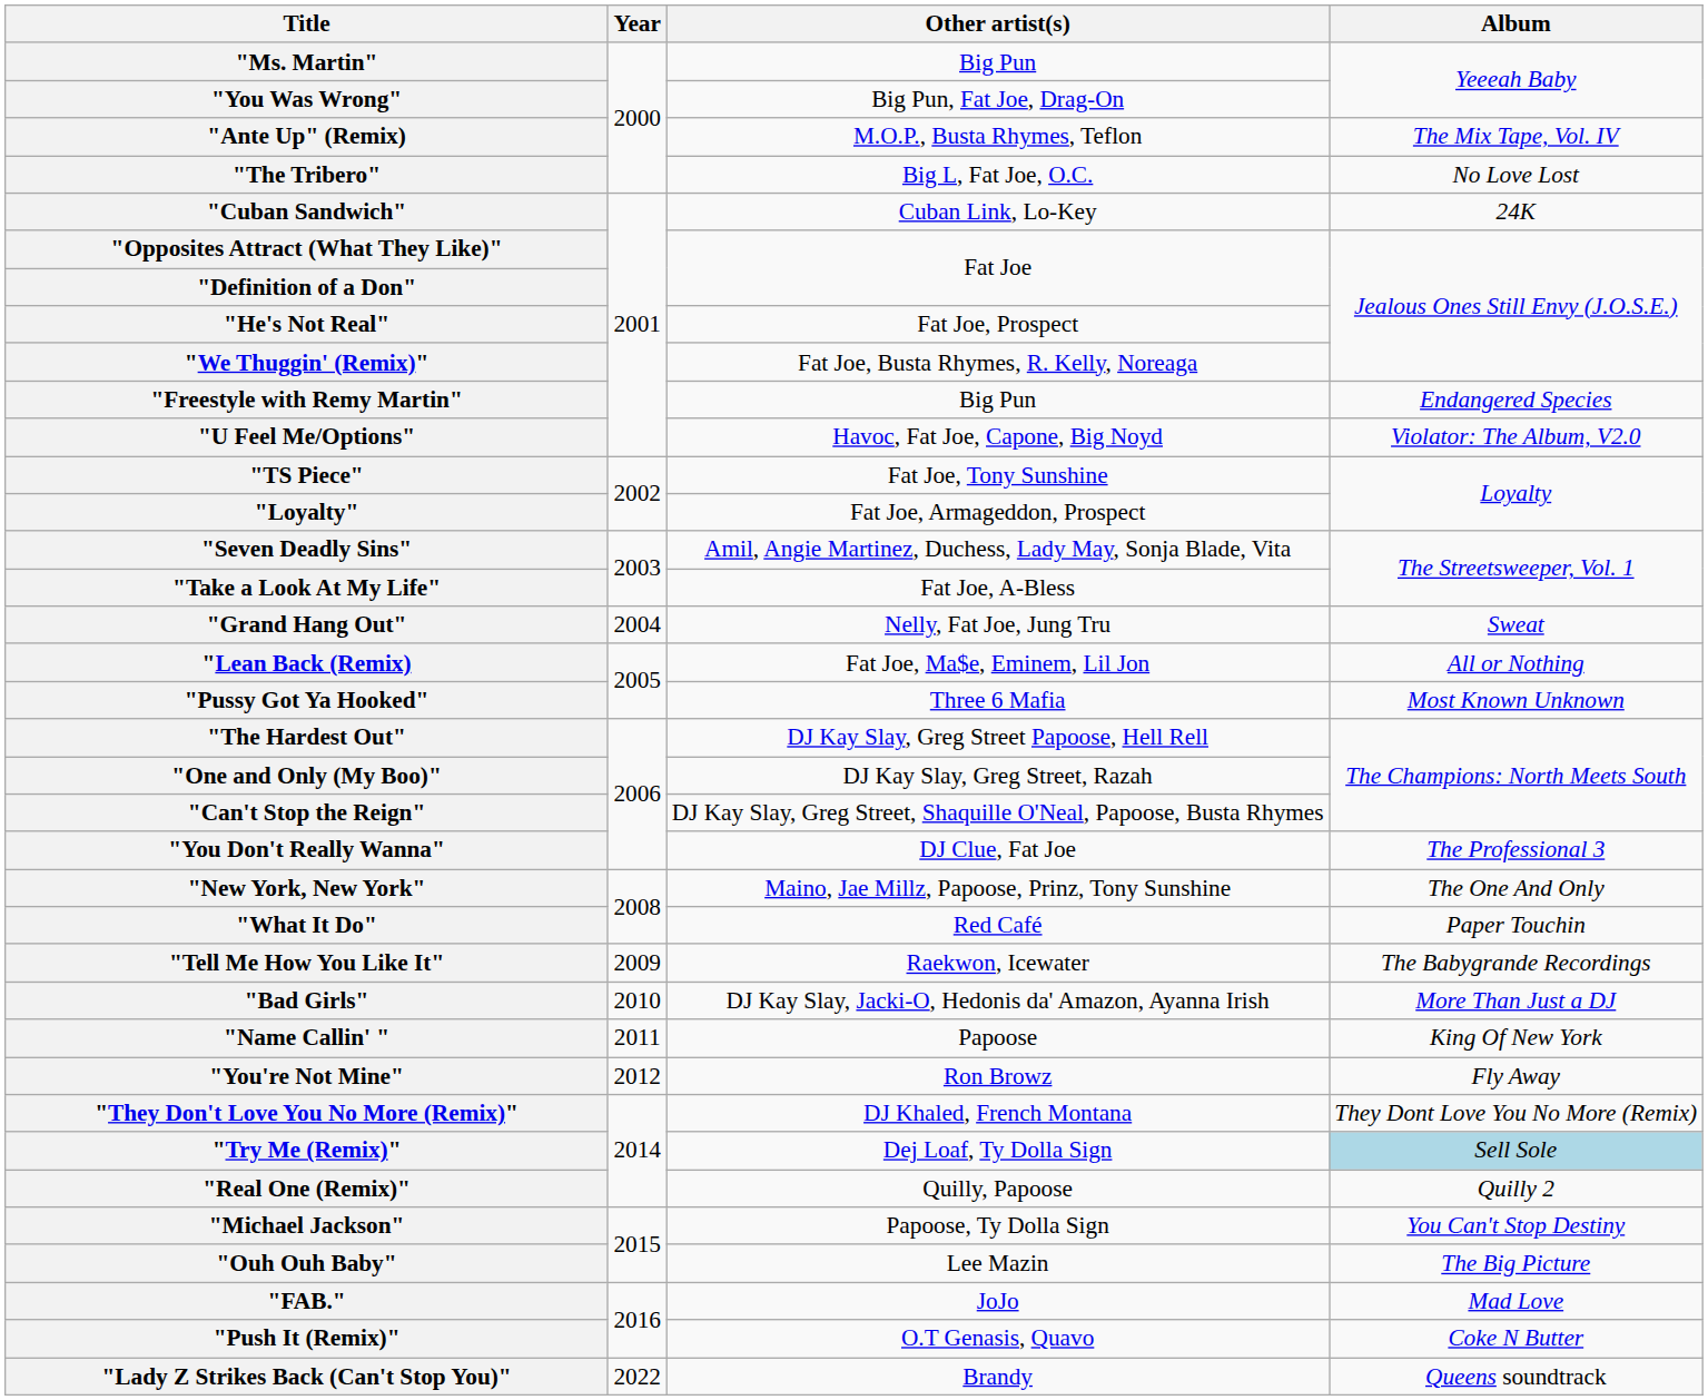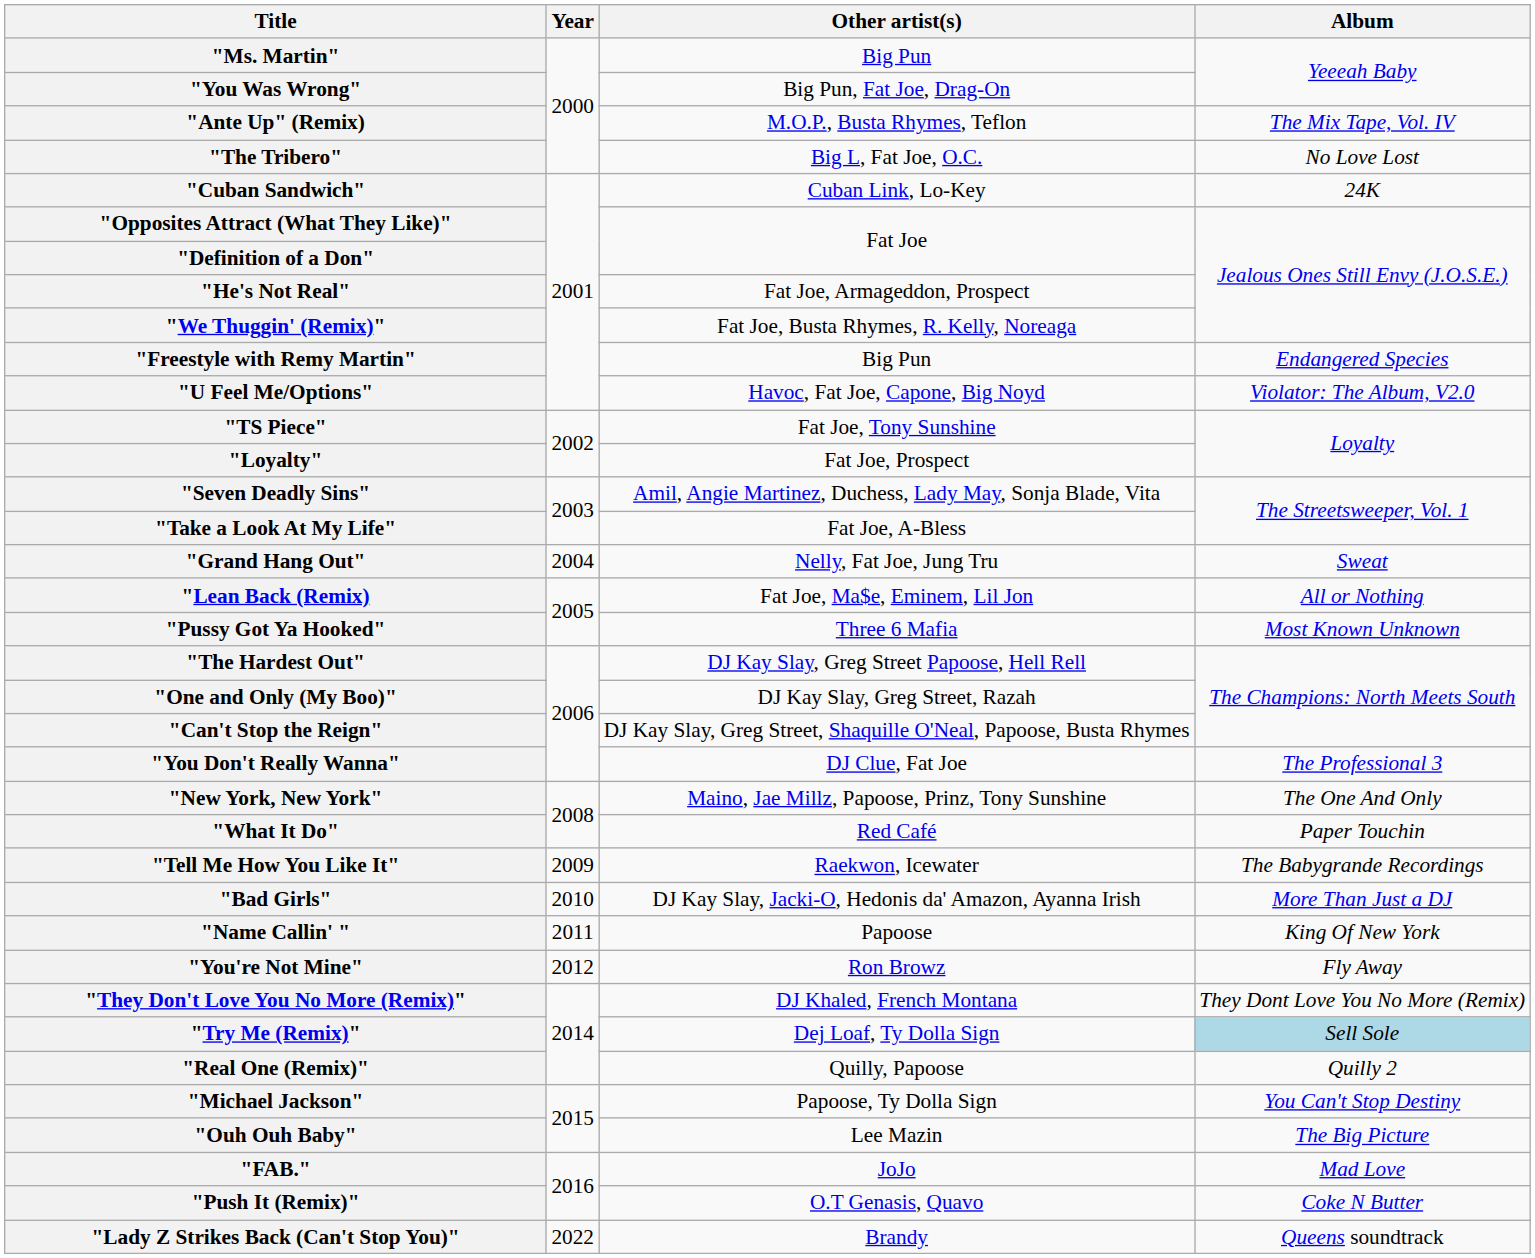"He's Not Real" | Other artist(s): Fat Joe, Prospect -> Fat Joe, Armageddon, Prospect
"Loyalty" | Other artist(s): Fat Joe, Armageddon, Prospect -> Fat Joe, Prospect
